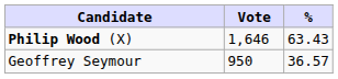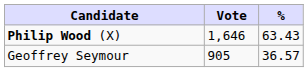Geoffrey Seymour | Vote: 950 -> 905
